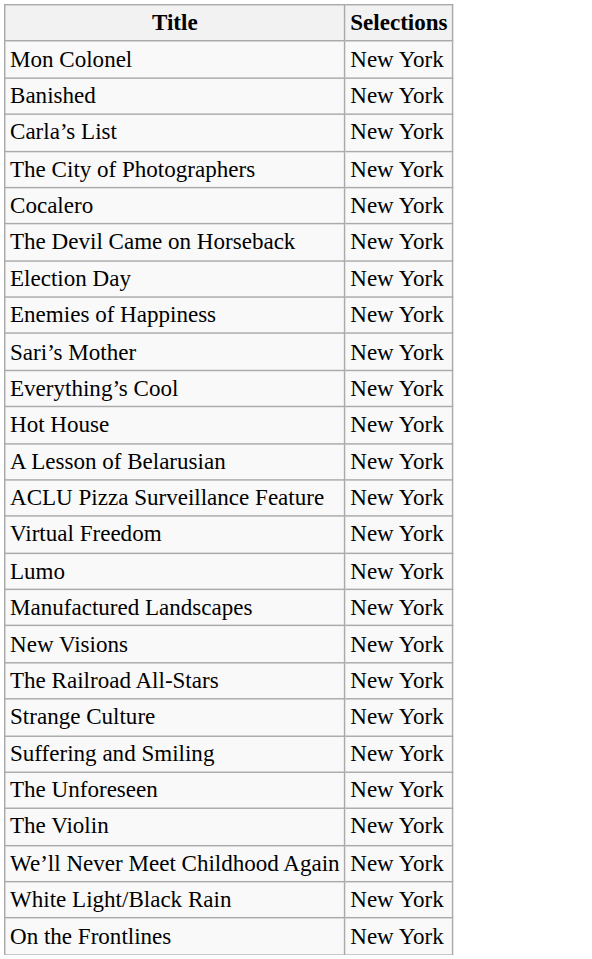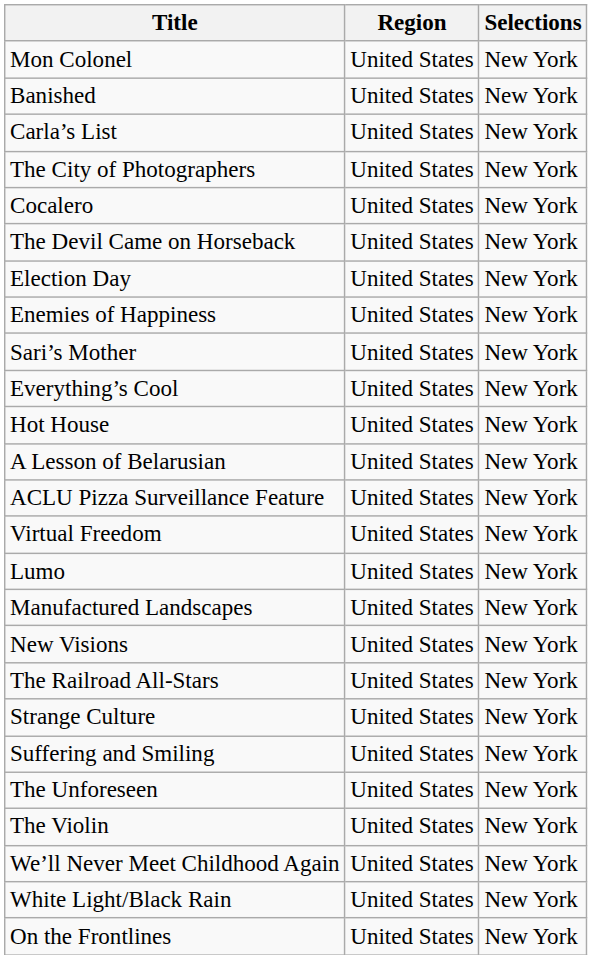+ column: Region | United States | United States | United States | United States | United States | United States | United States | United States | United States | United States | United States | United States | United States | United States | United States | United States | United States | United States | United States | United States | United States | United States | United States | United States | United States
